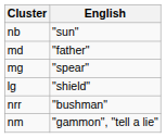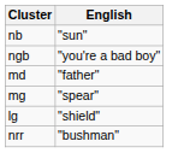+ row: ngb | "you're a bad boy"
- row: nm | "gammon", "tell a lie"
